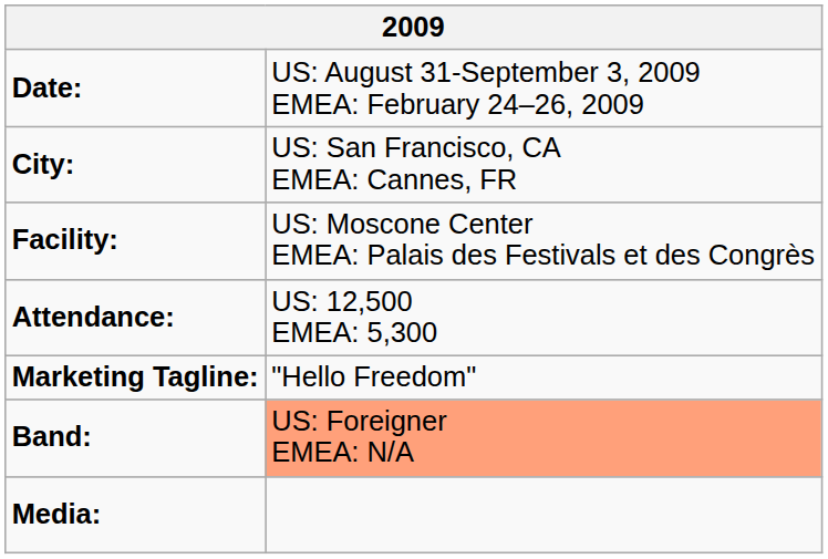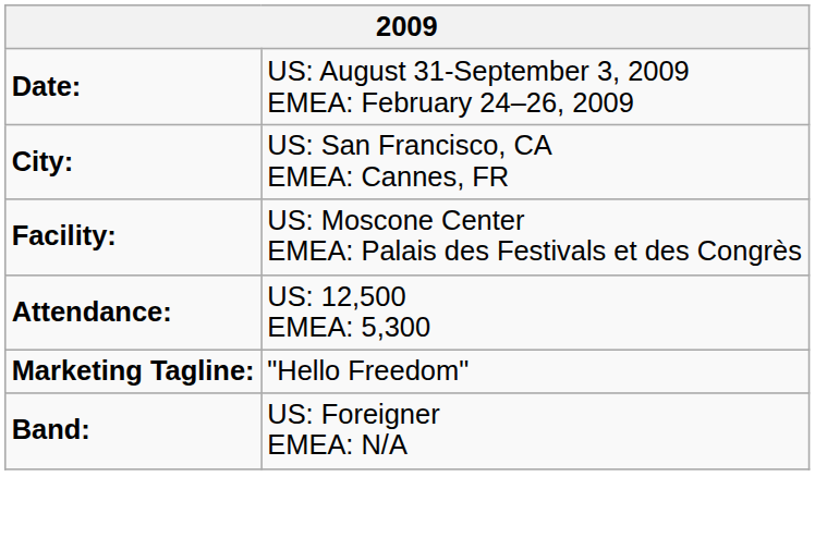Band: | column 2: lightsalmon background -> no background
- row: Media:
